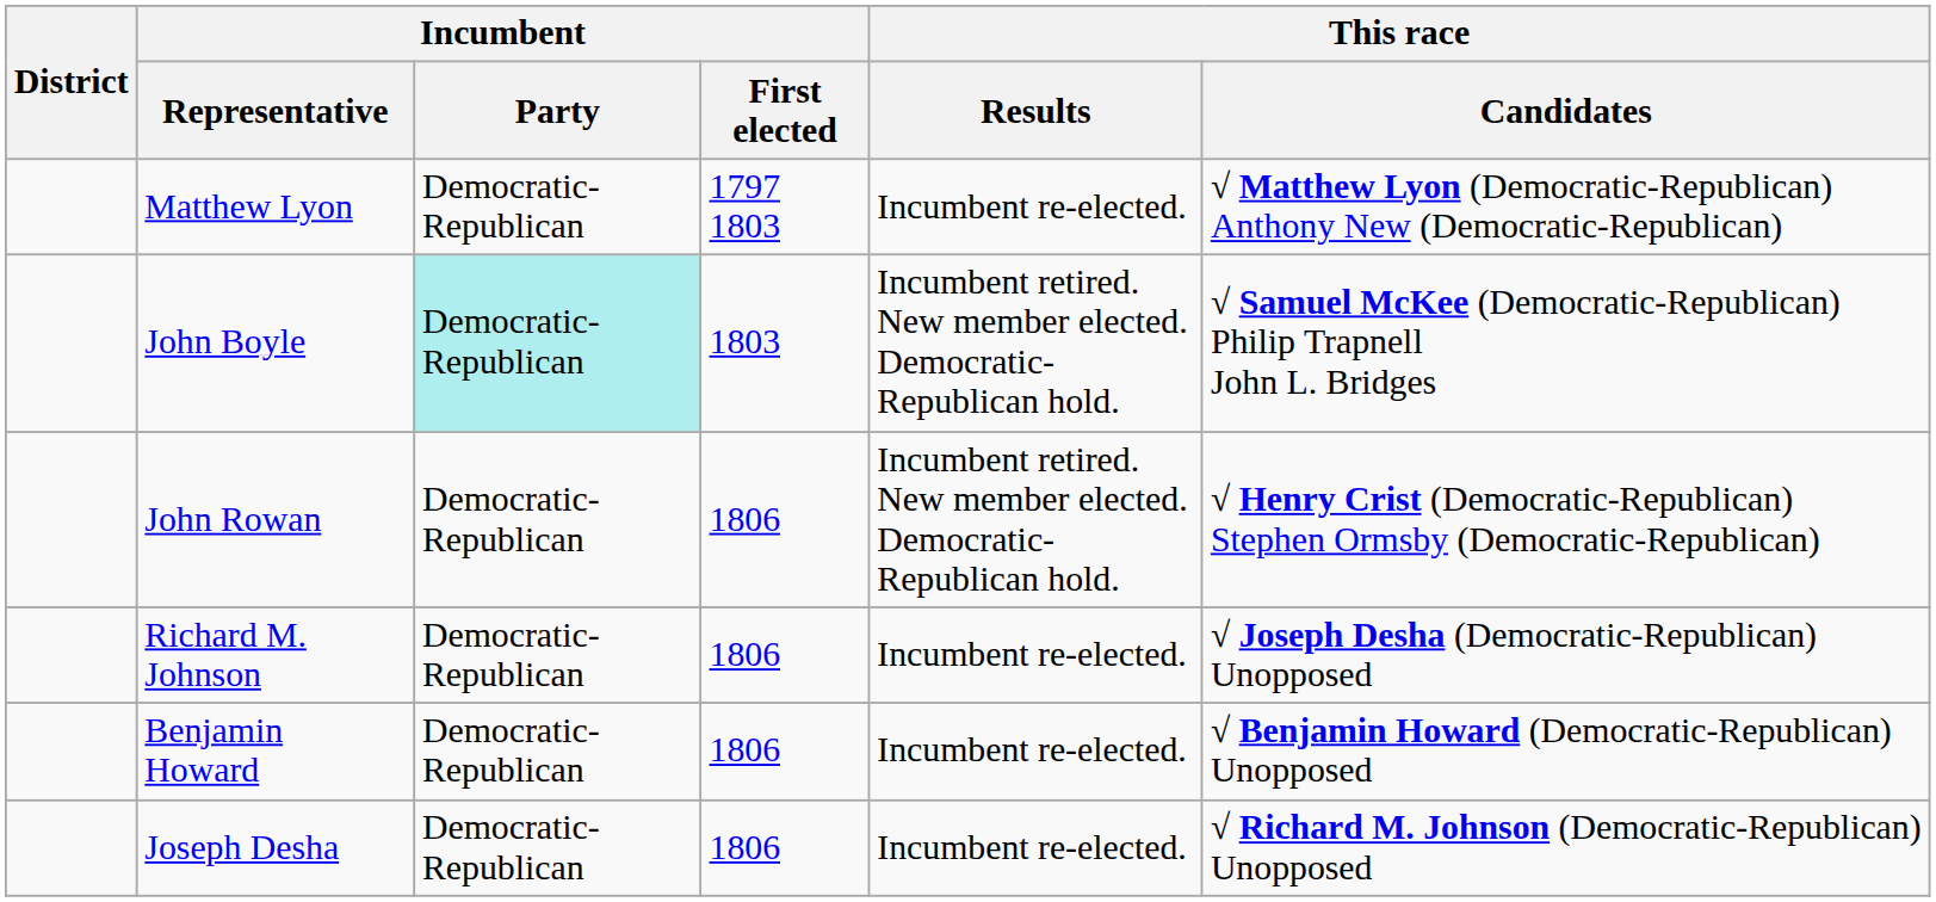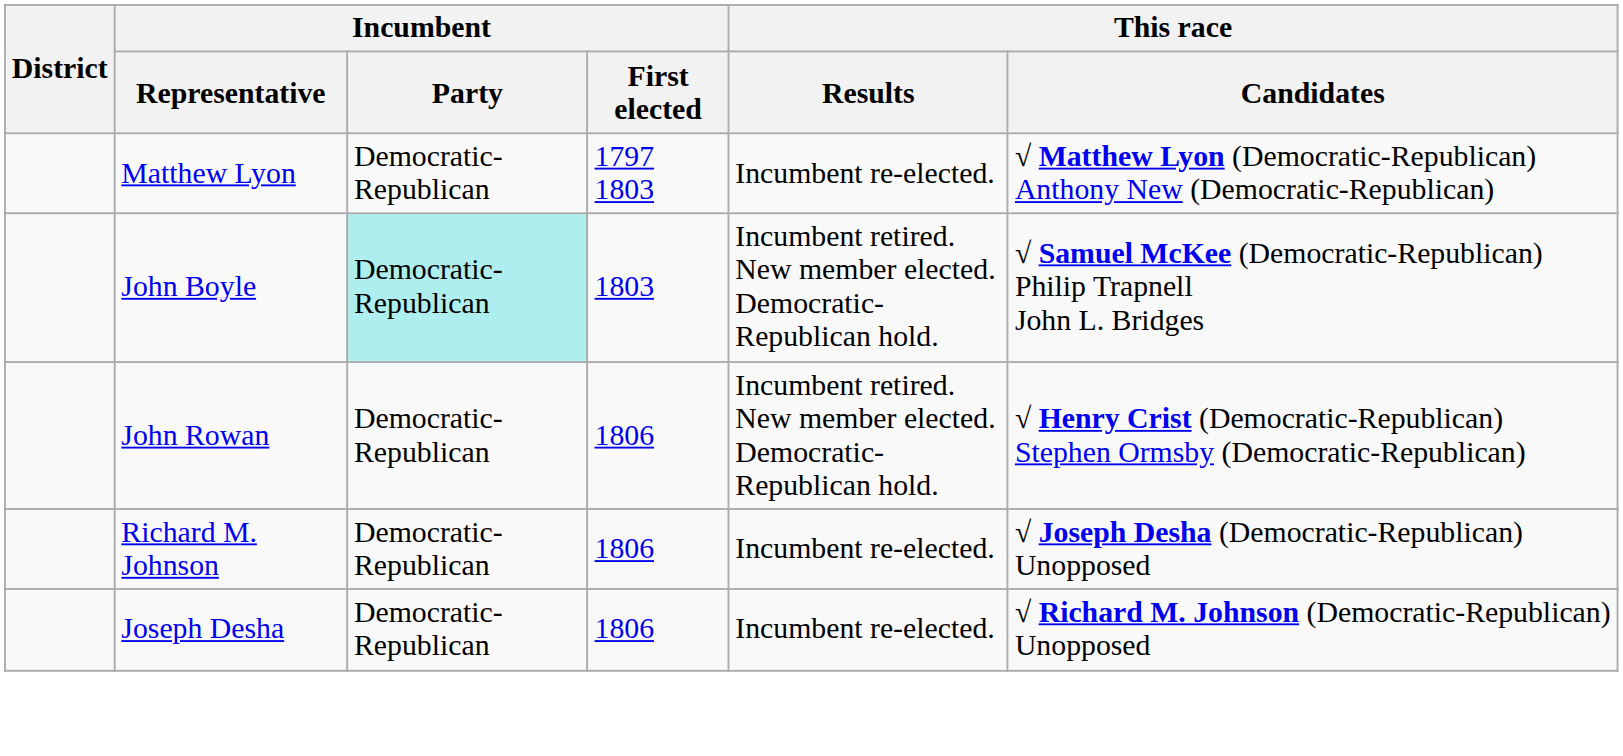- row: Benjamin Howard | Democratic-Republican | 1806 | Incumbent re-elected. | √ Benjamin Howard (Democratic-Republican) Unopposed
